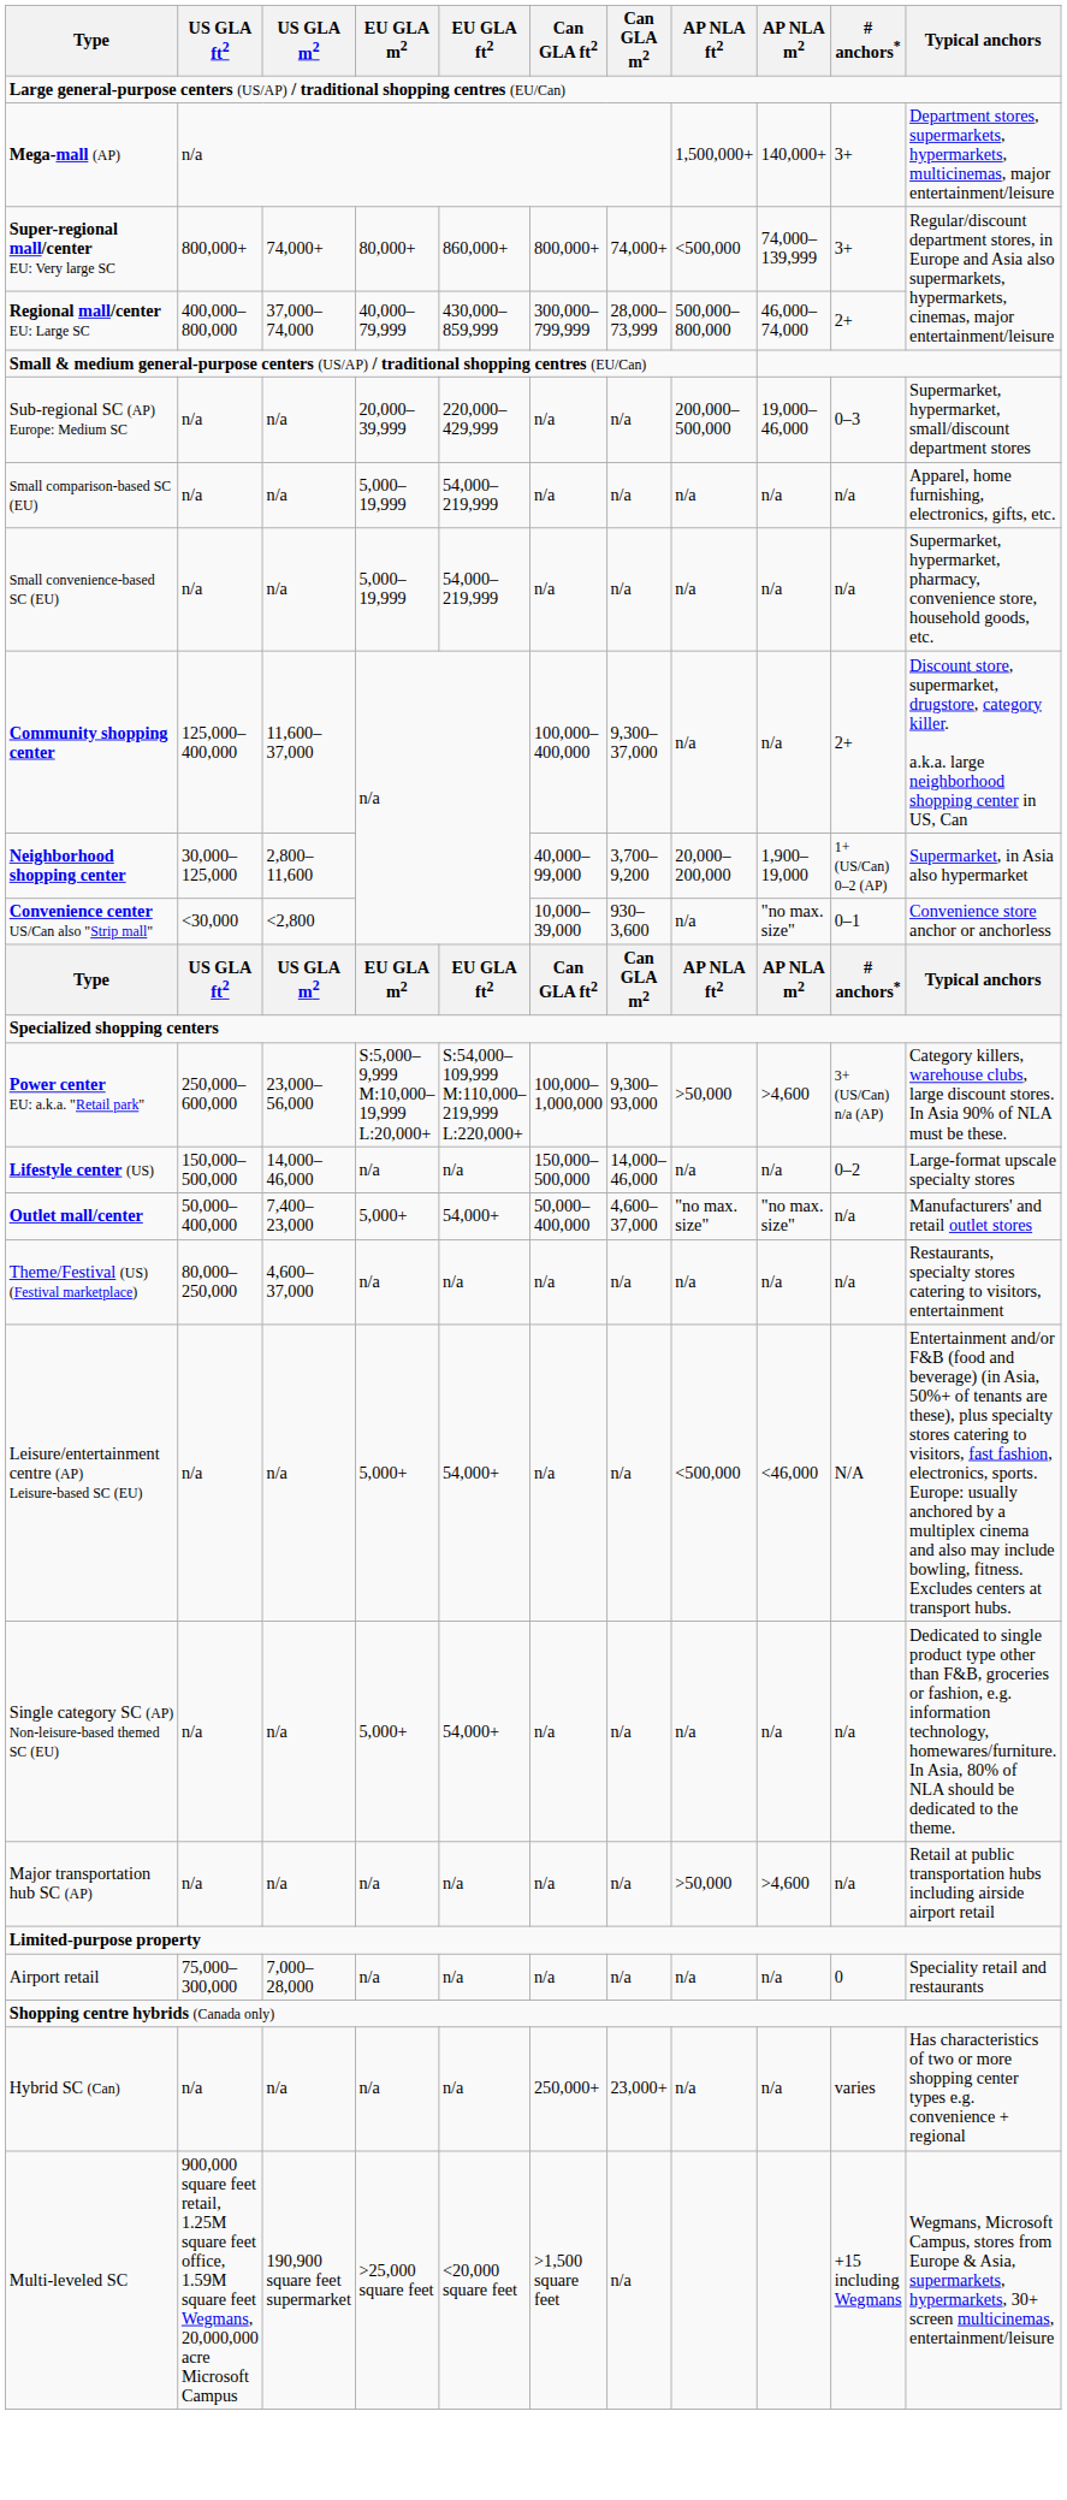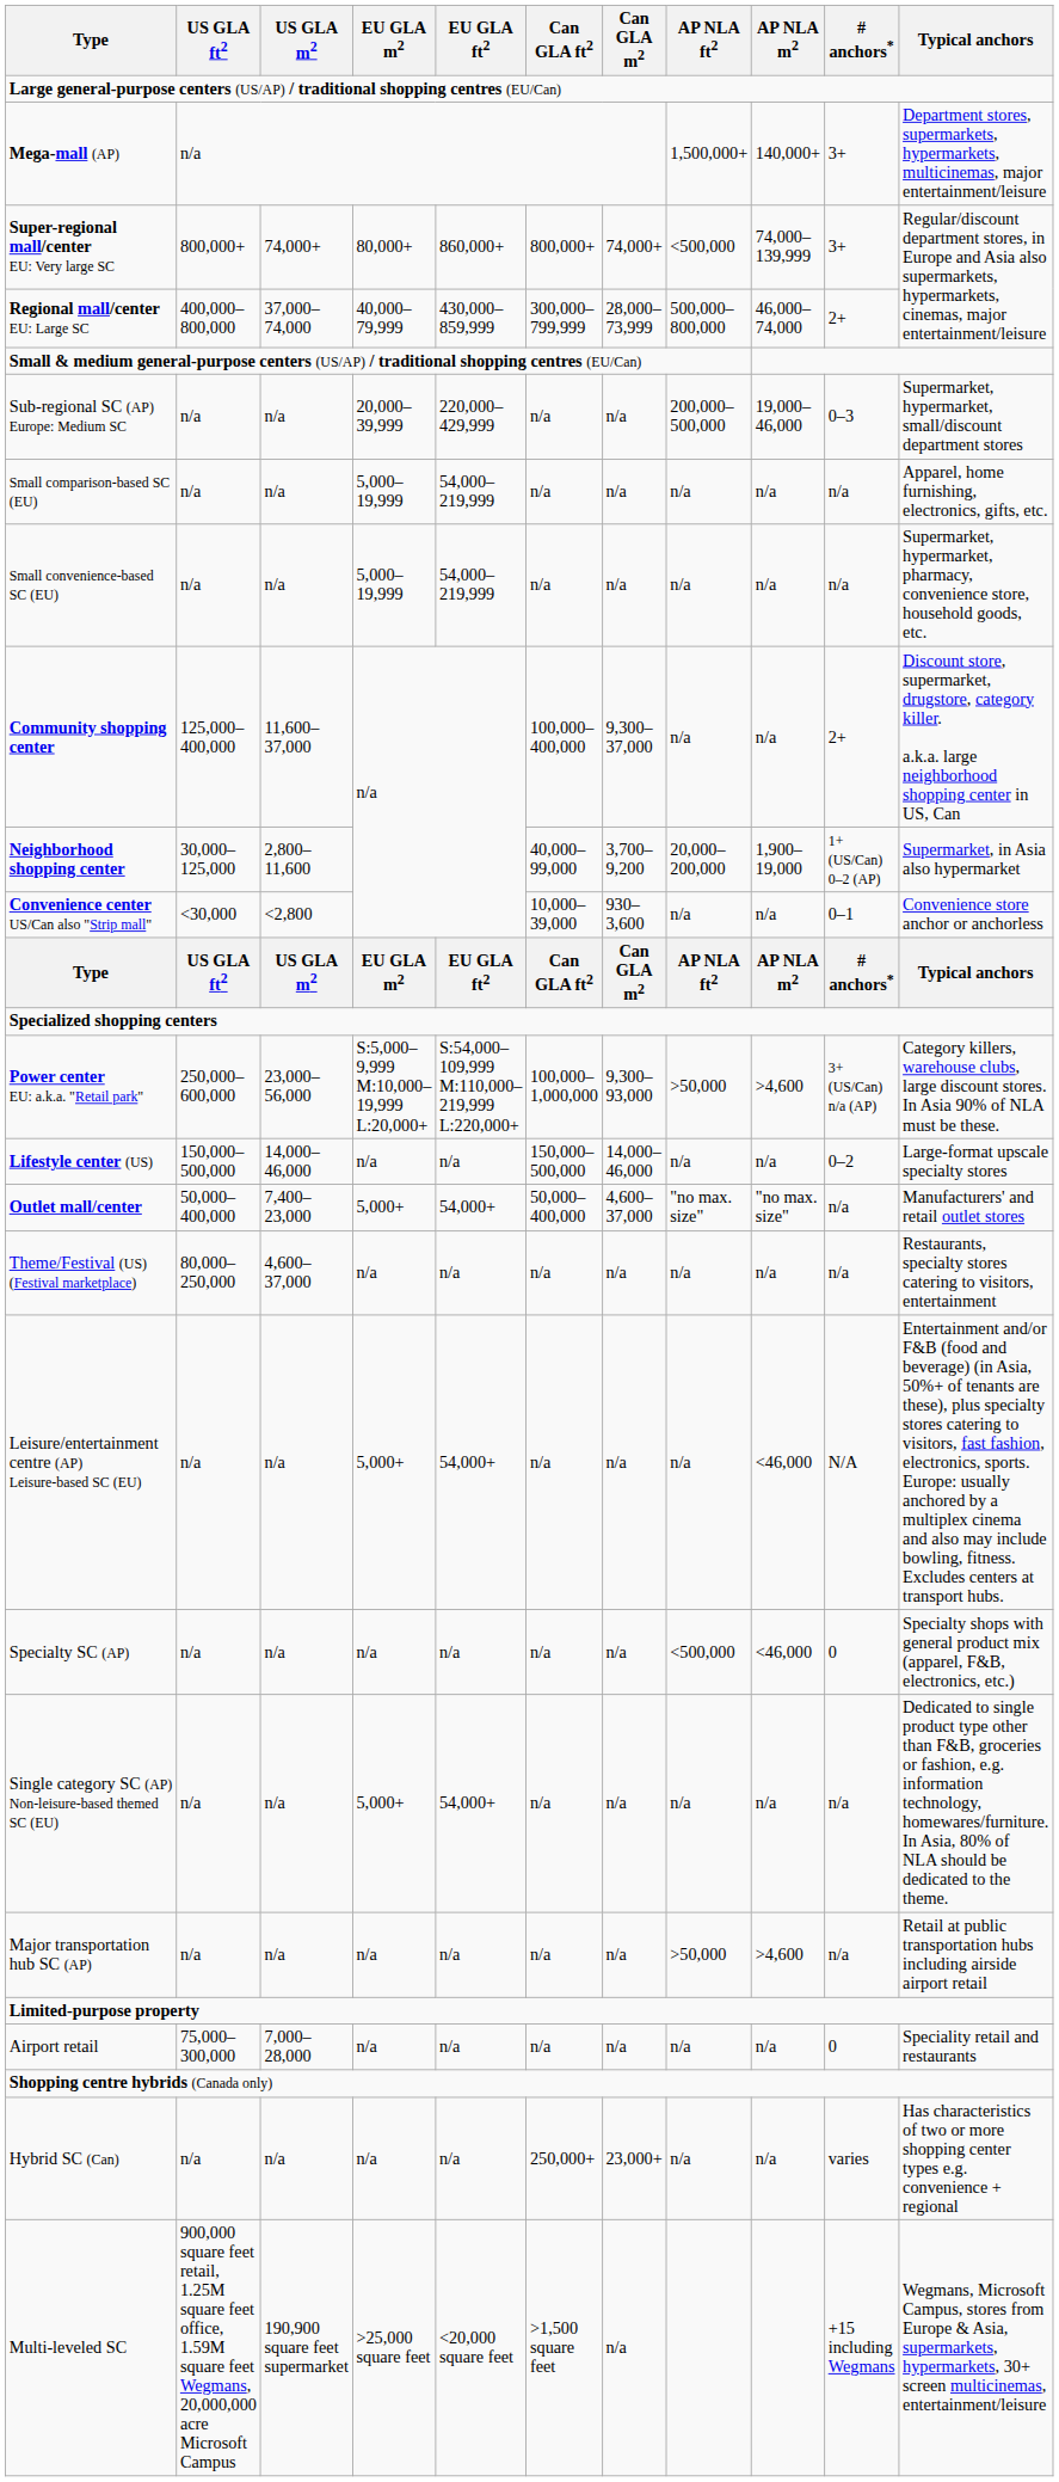Convenience center US/Can also "Strip mall" | AP NLA m2: "no max. size" -> n/a
Leisure/entertainment centre (AP) Leisure-based SC (EU) | AP NLA ft2: <500,000 -> n/a
+ row: Specialty SC (AP) | n/a | n/a | n/a | n/a | n/a | n/a | <500,000 | <46,000 | 0 | Specialty shops with general product mix (apparel, F&B, electronics, etc.)
